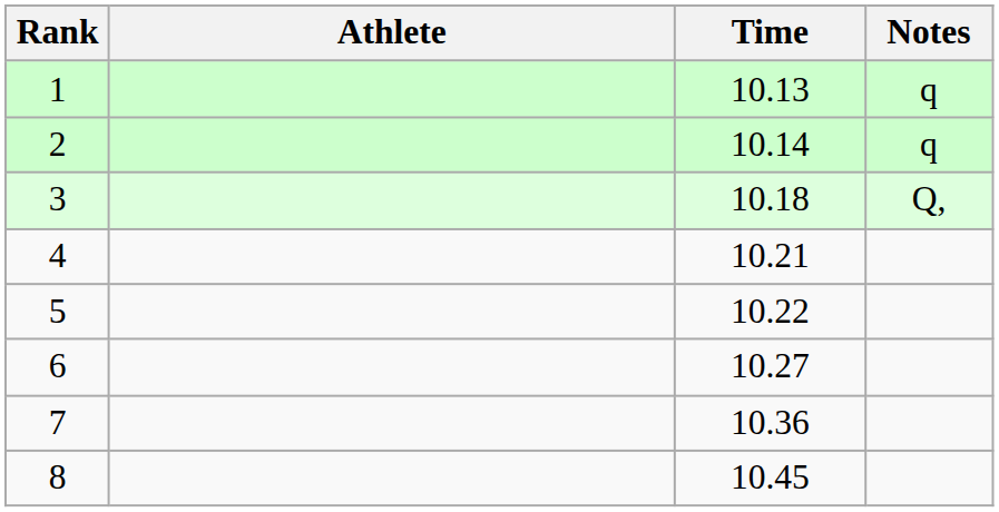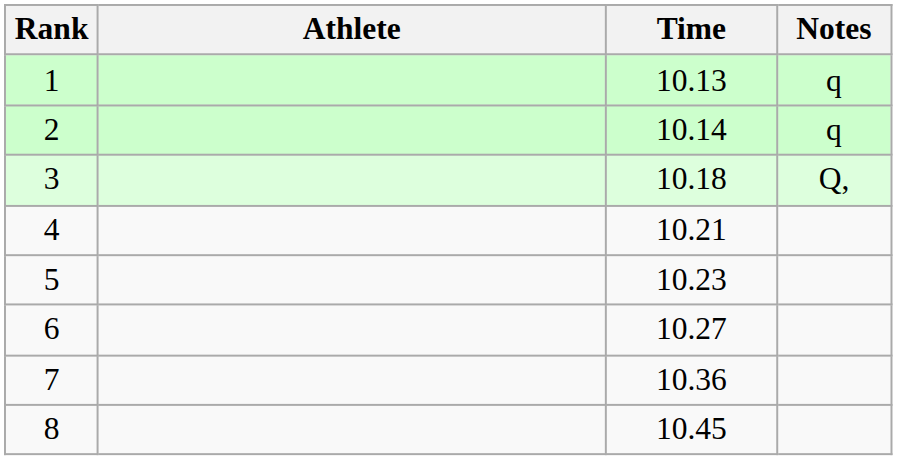5 | Time: 10.22 -> 10.23
